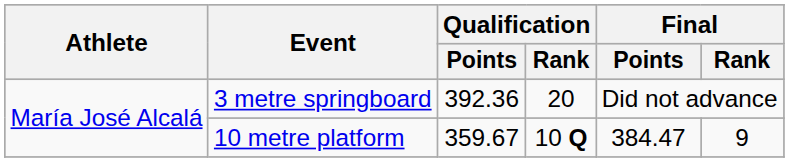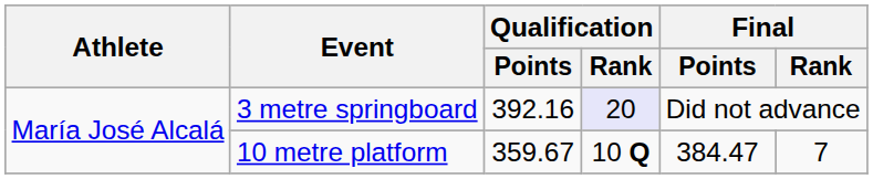3 metre springboard | Qualification / Points: 392.36 -> 392.16
3 metre springboard | Qualification / Rank: no background -> lavender background
10 metre platform | Final / Rank: 9 -> 7
